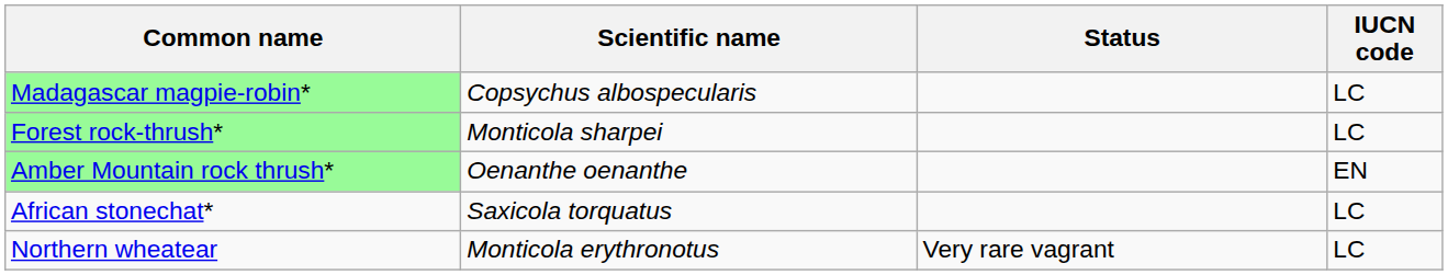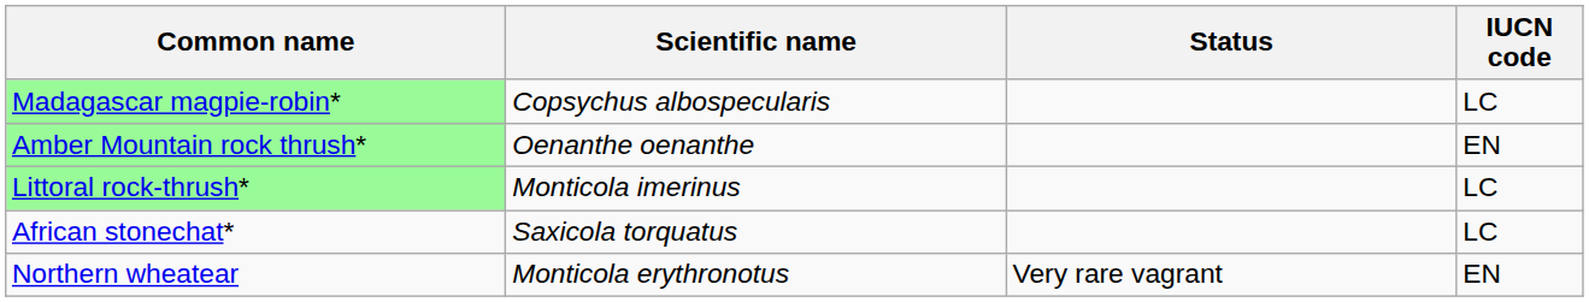- row: Forest rock-thrush* | Monticola sharpei | LC
+ row: Littoral rock-thrush* | Monticola imerinus | LC
Northern wheatear | IUCN code: LC -> EN
